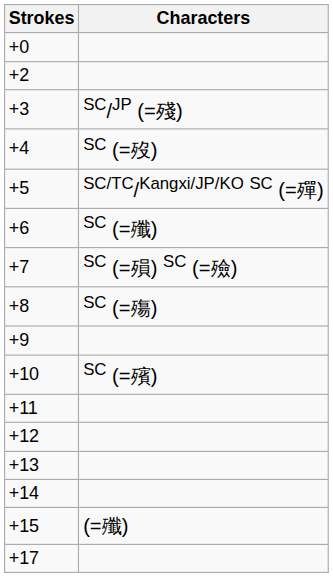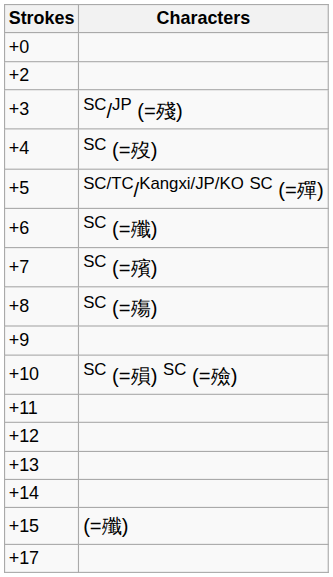+7 | Characters: SC (=殞) SC (=殮) -> SC (=殯)
+10 | Characters: SC (=殯) -> SC (=殞) SC (=殮)
